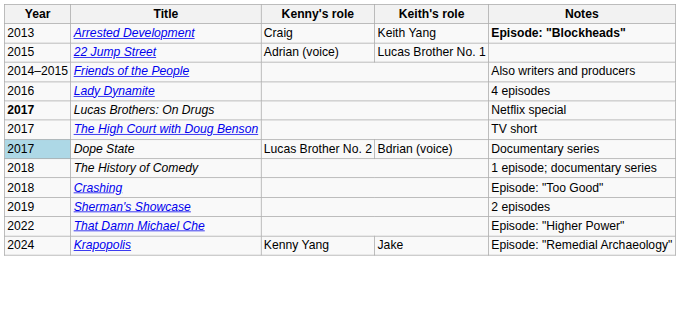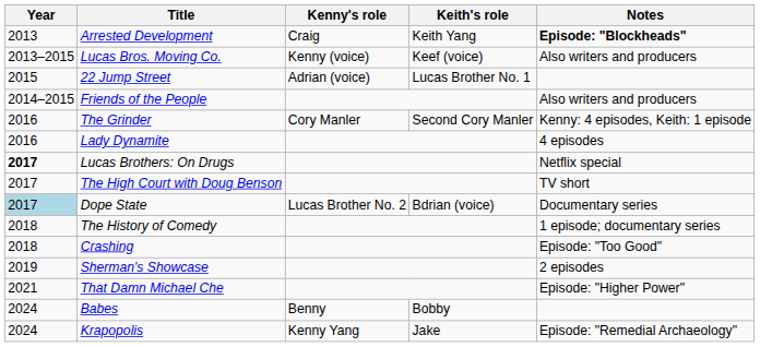+ row: 2013–2015 | Lucas Bros. Moving Co. | Kenny (voice) | Keef (voice) | Also writers and producers
+ row: 2016 | The Grinder | Cory Manler | Second Cory Manler | Kenny: 4 episodes, Keith: 1 episode
That Damn Michael Che | Year: 2022 -> 2021
+ row: 2024 | Babes | Benny | Bobby
